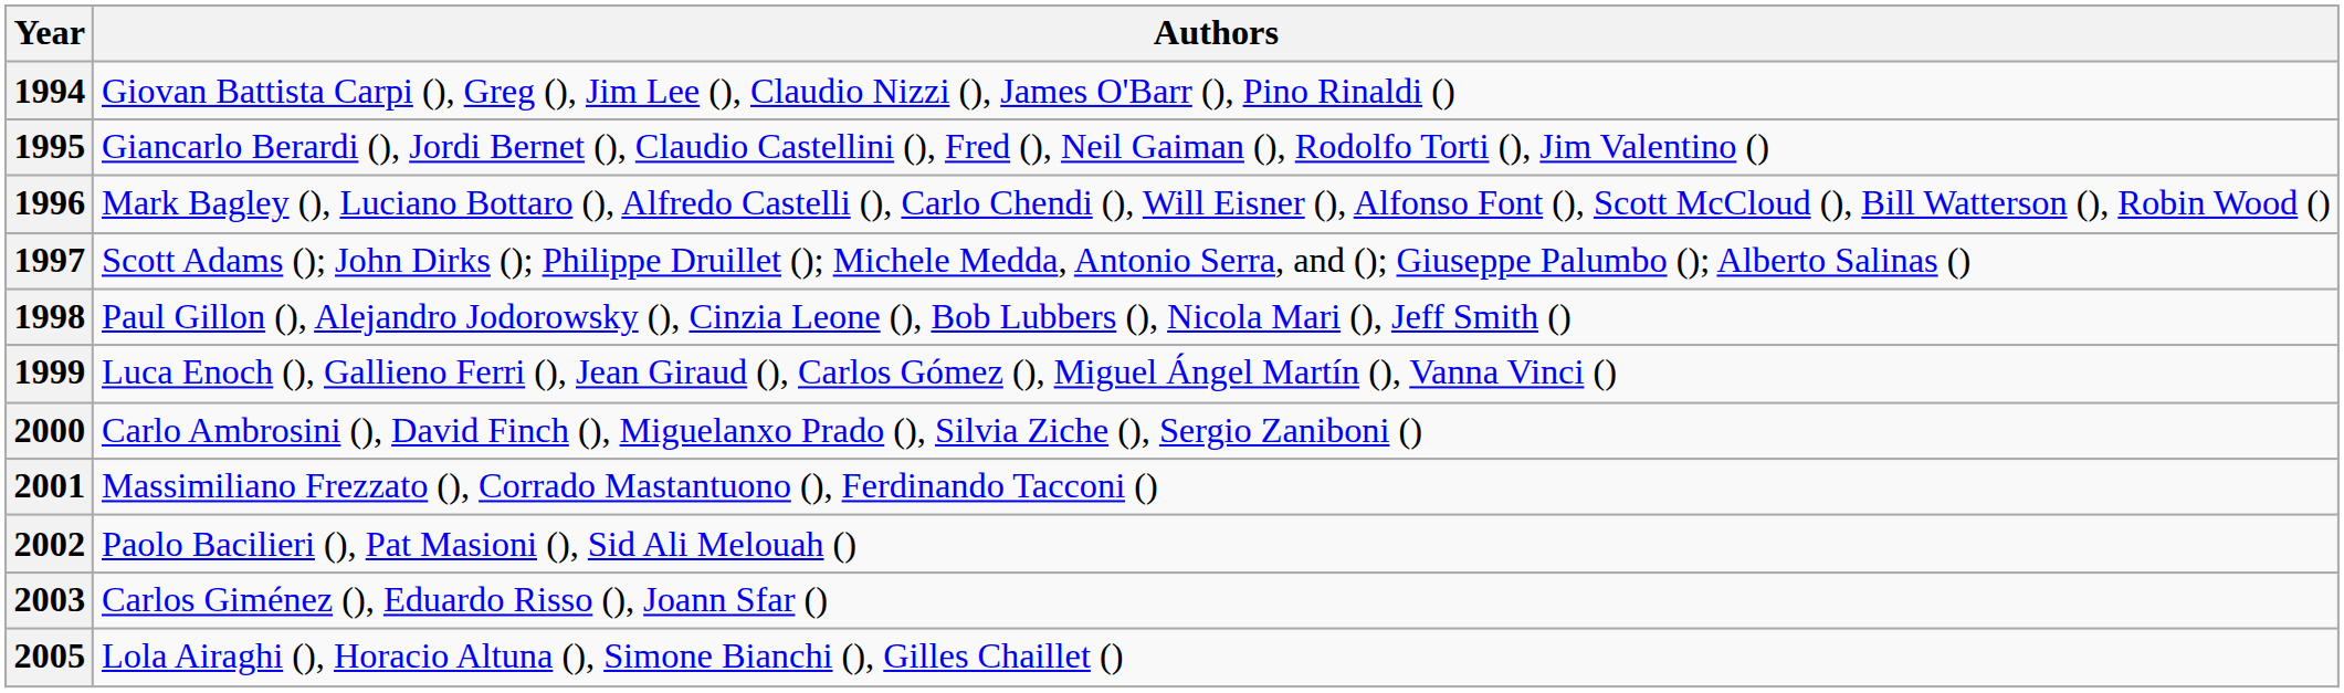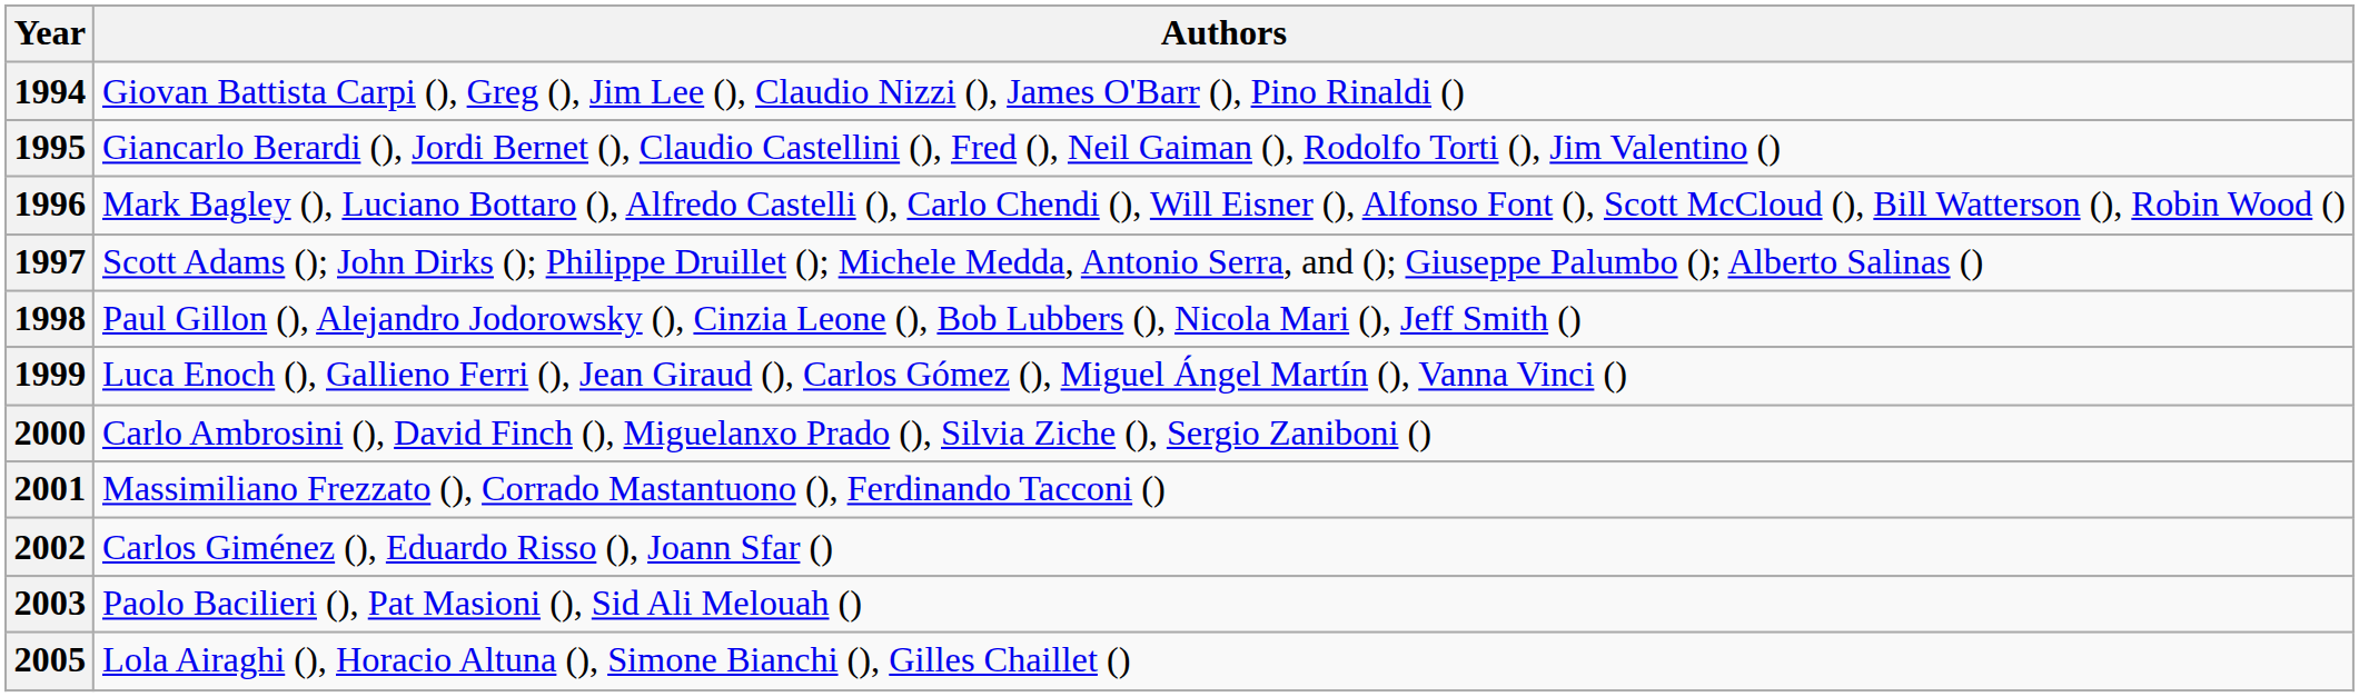2002 | Authors: Paolo Bacilieri (), Pat Masioni (), Sid Ali Melouah () -> Carlos Giménez (), Eduardo Risso (), Joann Sfar ()
2003 | Authors: Carlos Giménez (), Eduardo Risso (), Joann Sfar () -> Paolo Bacilieri (), Pat Masioni (), Sid Ali Melouah ()
